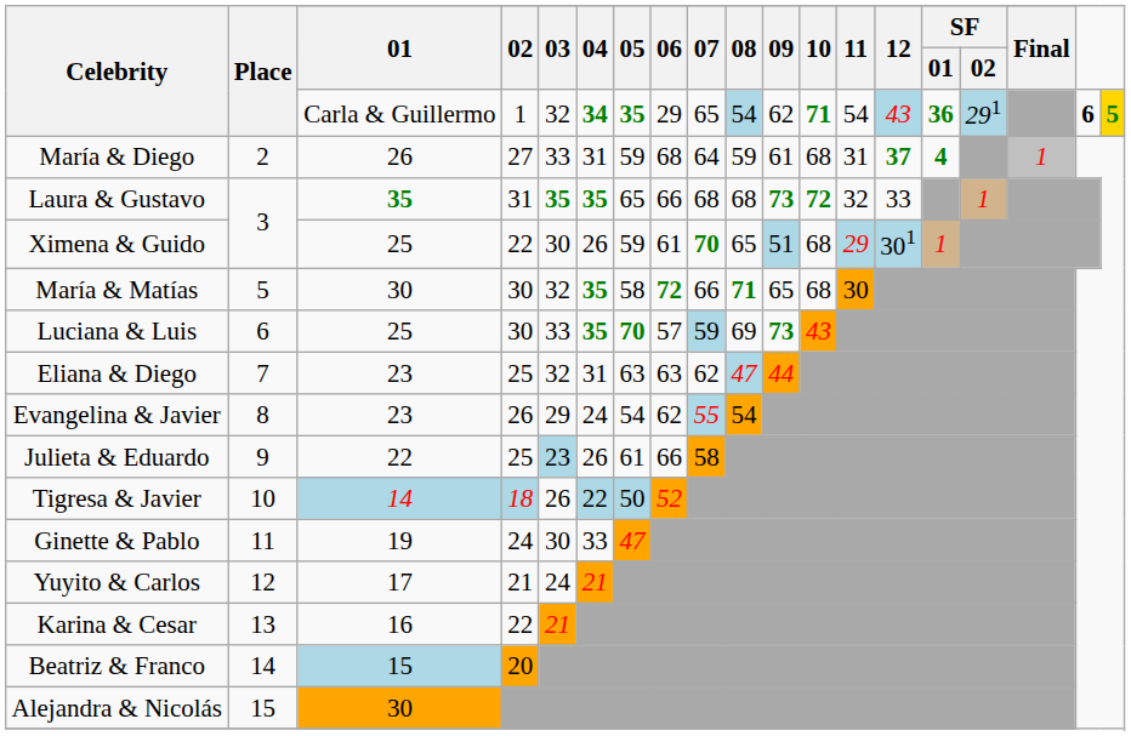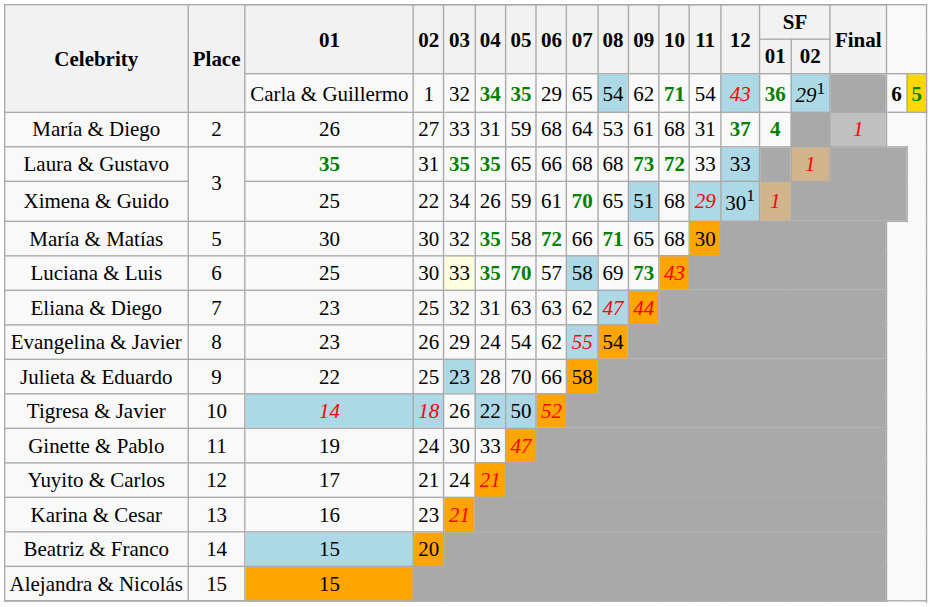María & Diego | 08: 59 -> 53
Laura & Gustavo | 11: 32 -> 33
Laura & Gustavo | 12: no background -> lightblue background
Ximena & Guido | 03: 30 -> 34
Luciana & Luis | 03: no background -> lightyellow background
Luciana & Luis | 07: 59 -> 58
Julieta & Eduardo | 04: 26 -> 28
Julieta & Eduardo | 05: 61 -> 70
Karina & Cesar | 02: 22 -> 23
Alejandra & Nicolás | 01: 30 -> 15
